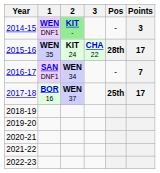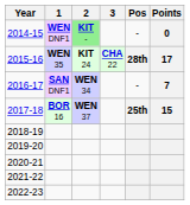2014-15 | Points: 3 -> 0
2017-18 | Points: 17 -> 15
